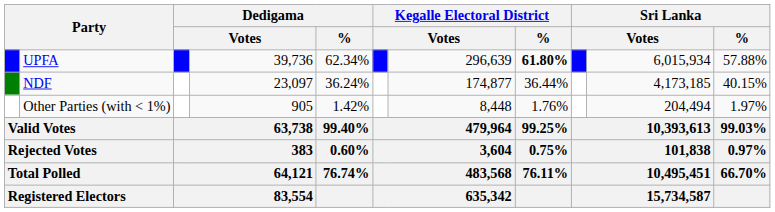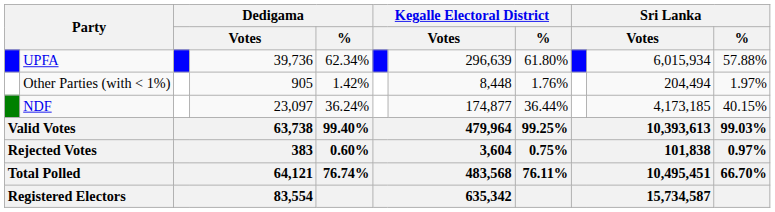UPFA | Kegalle Electoral District / %: bold -> normal
rows swapped: NDF <-> Other Parties (with < 1%)
